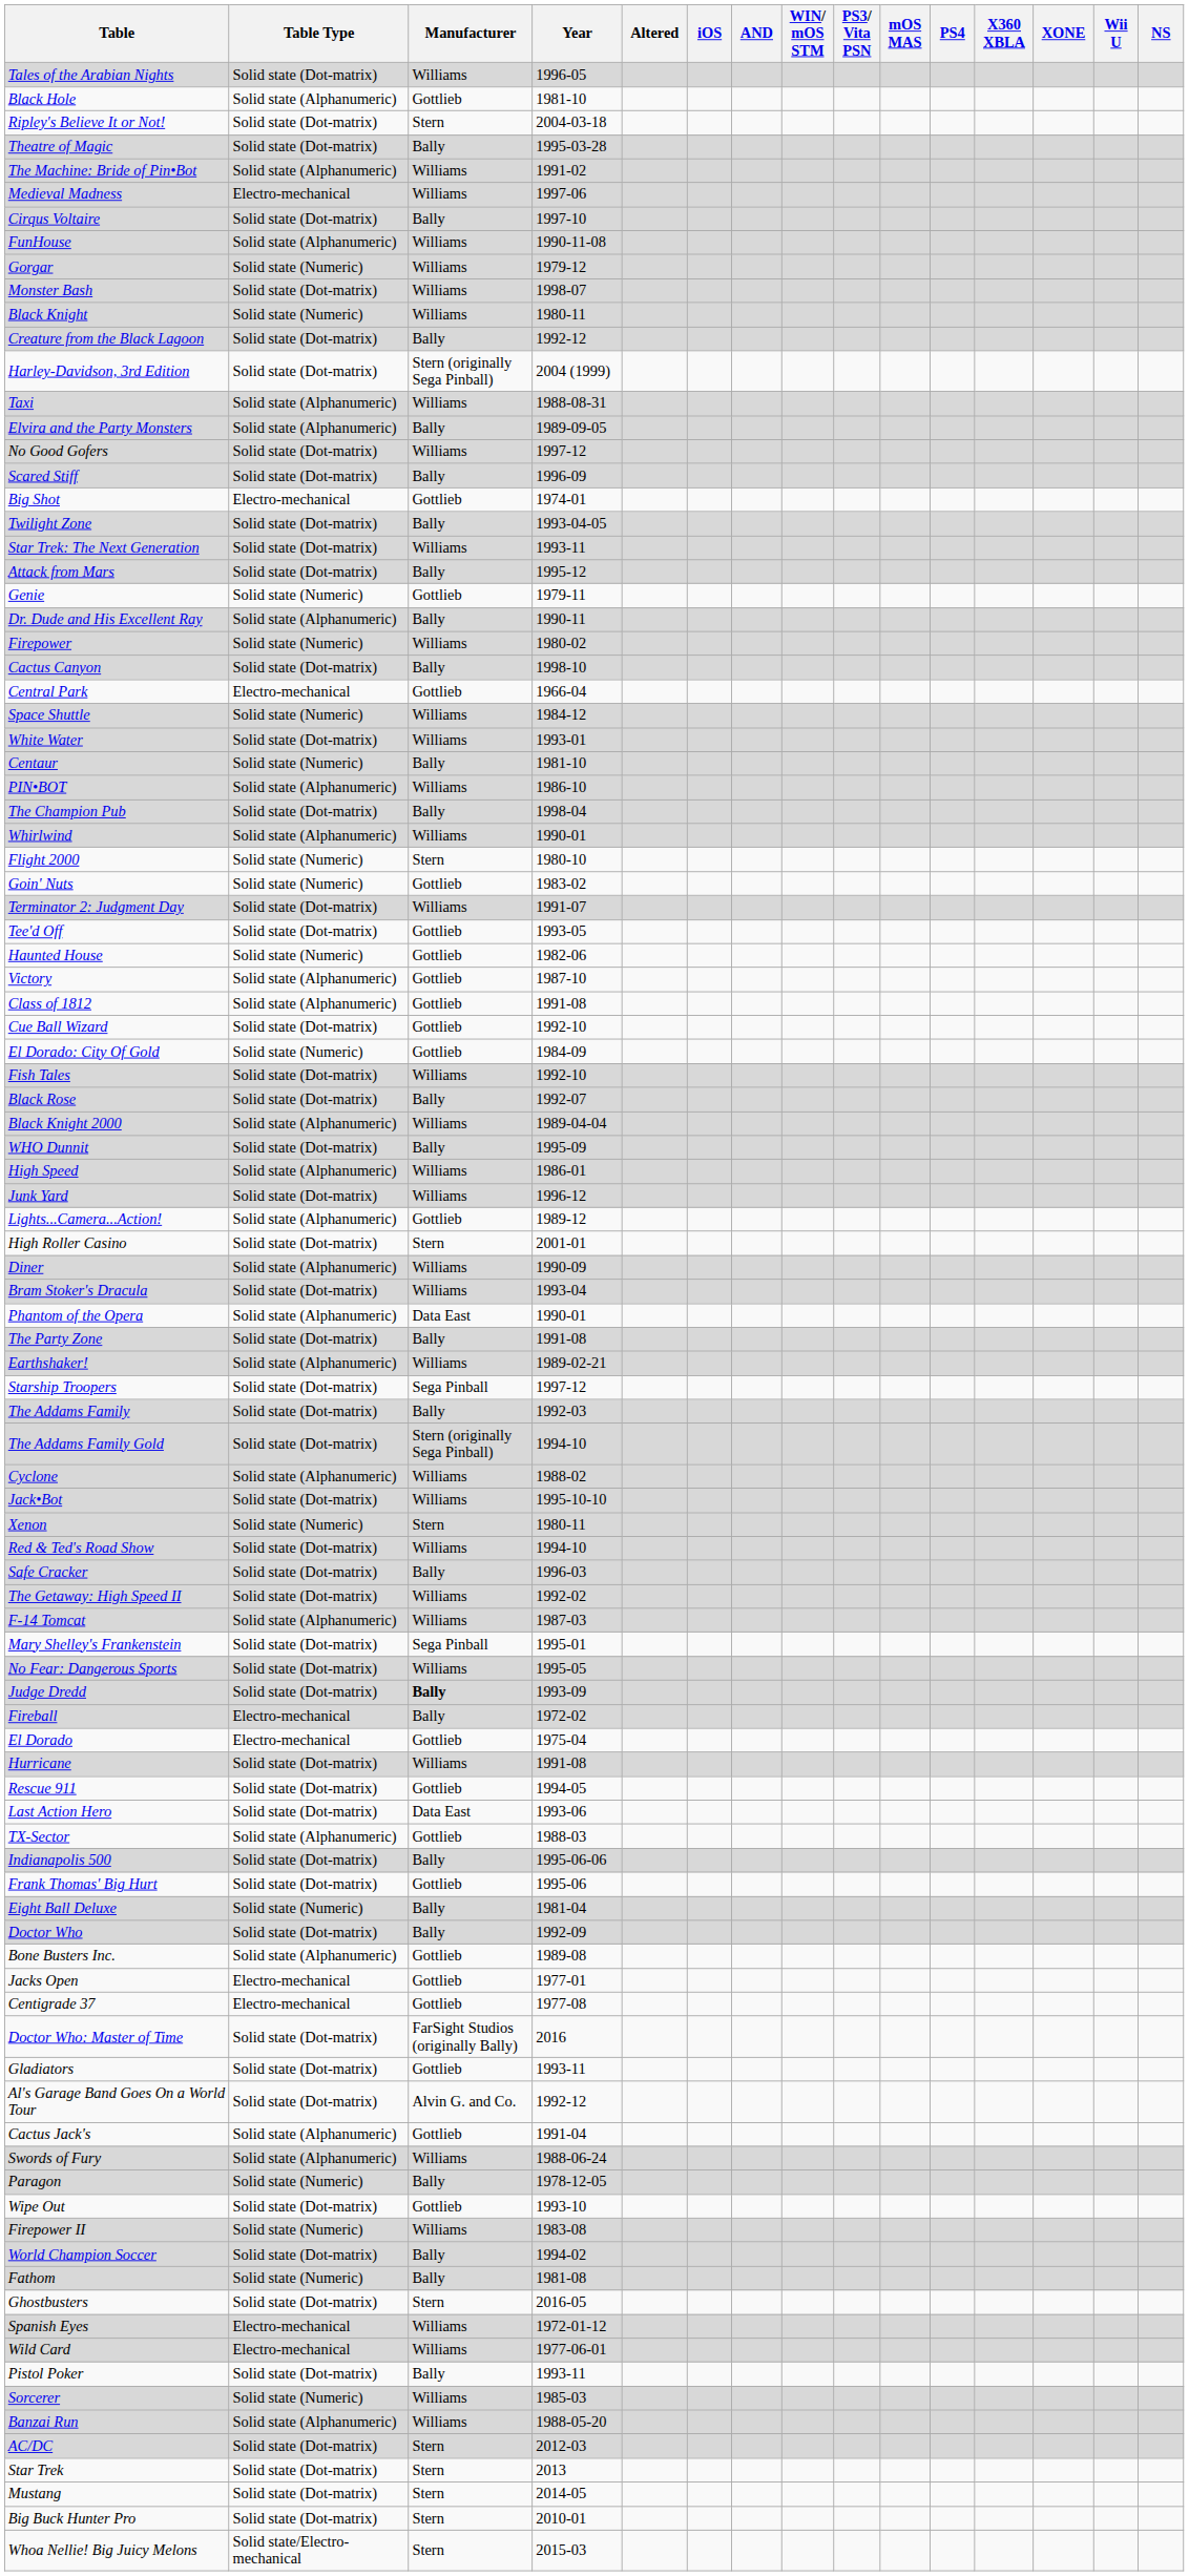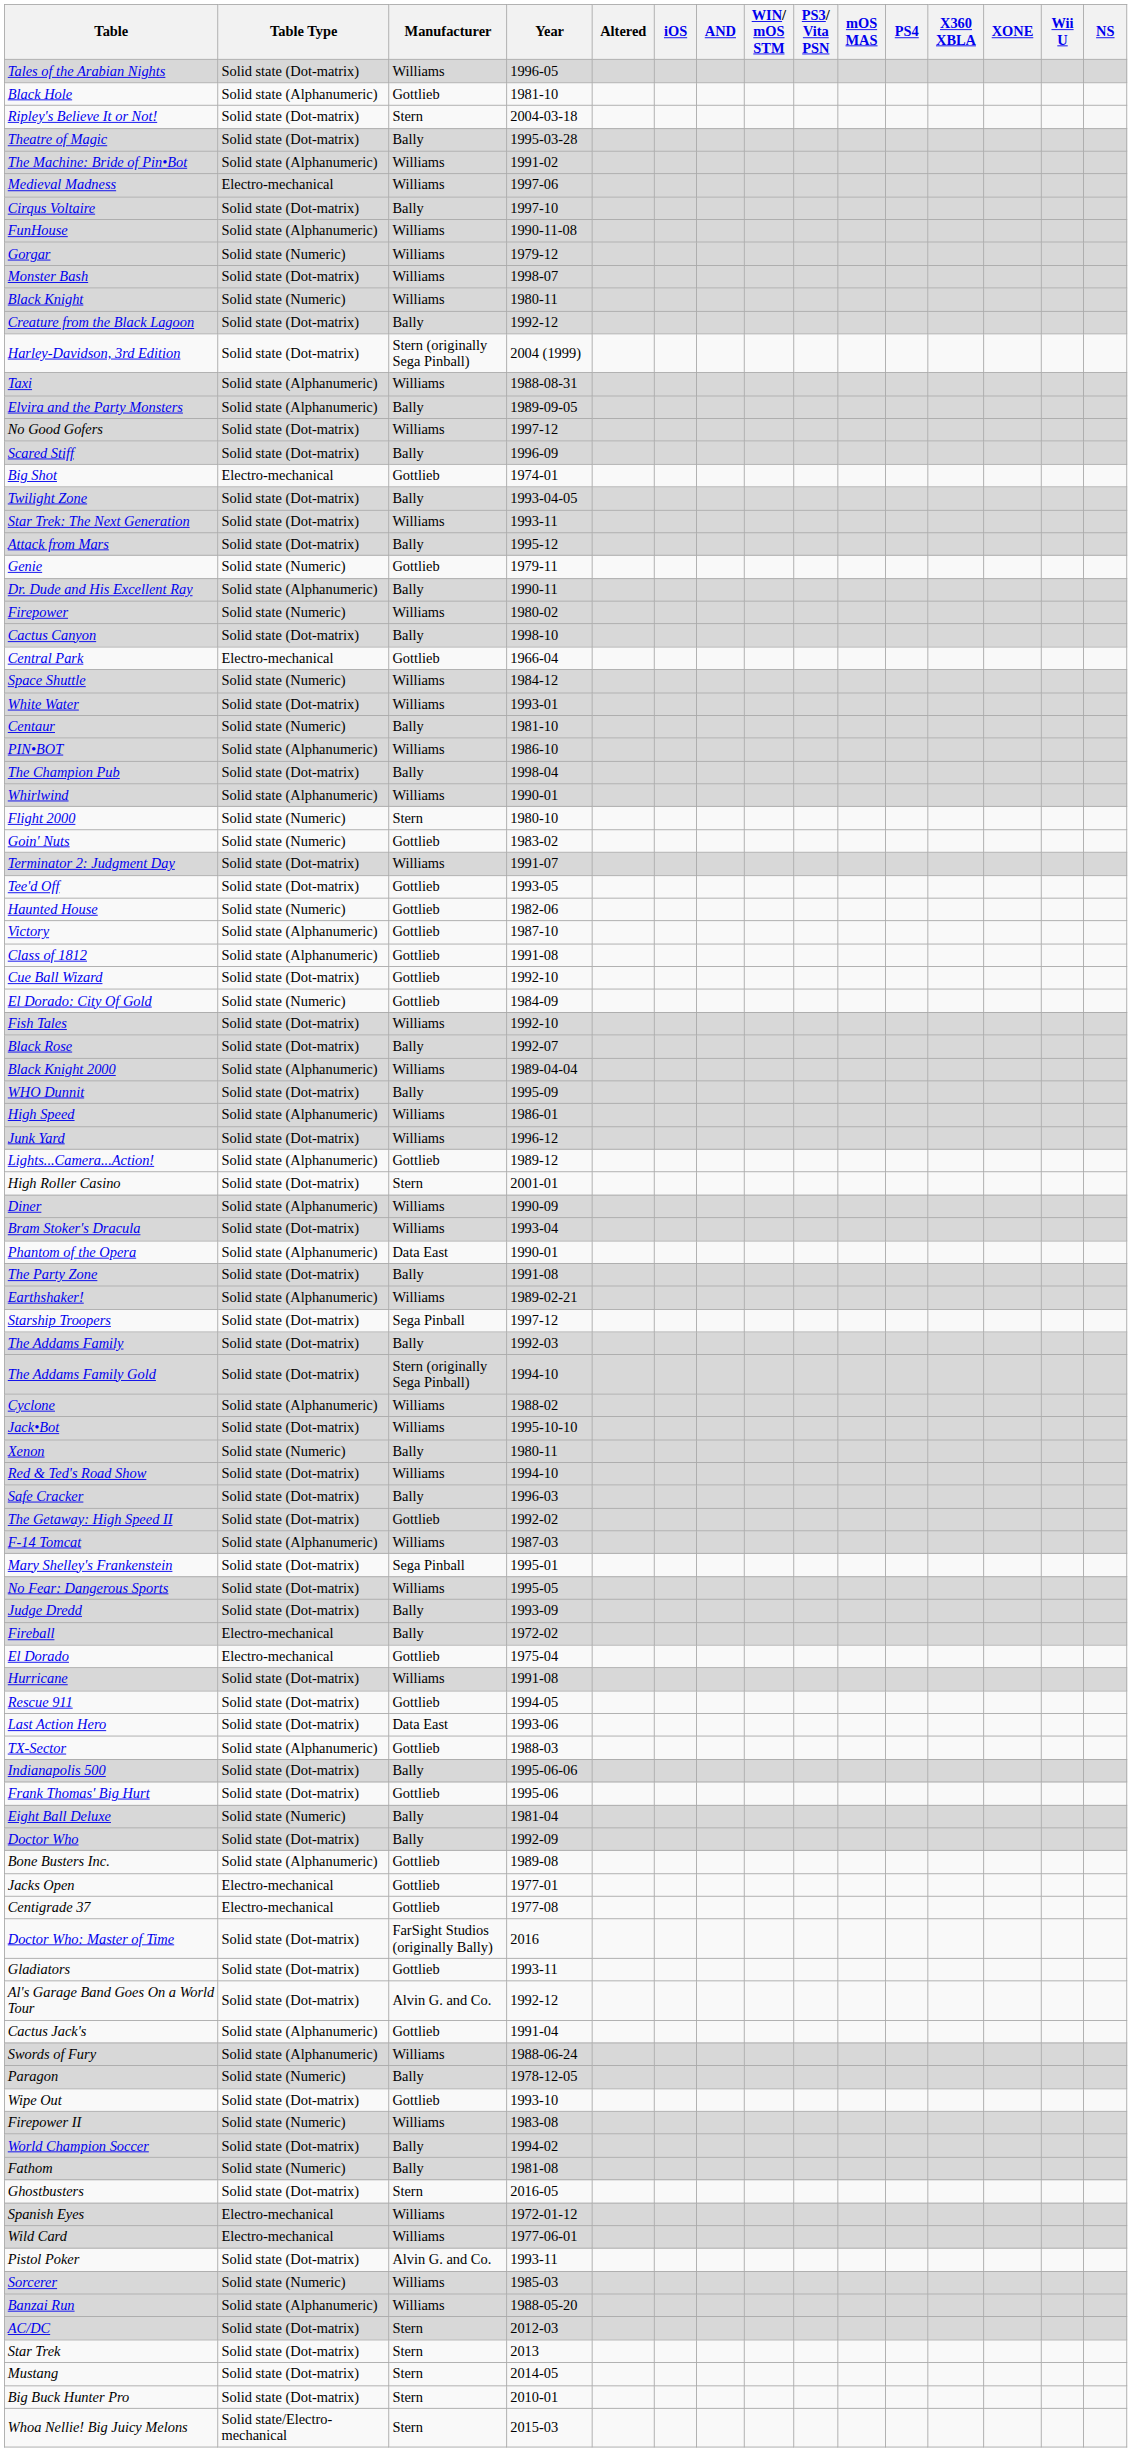Xenon | Manufacturer: Stern -> Bally
The Getaway: High Speed II | Manufacturer: Williams -> Gottlieb
Judge Dredd | Manufacturer: bold -> normal
Pistol Poker | Manufacturer: Bally -> Alvin G. and Co.
